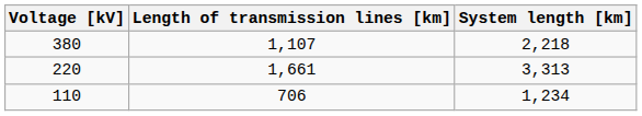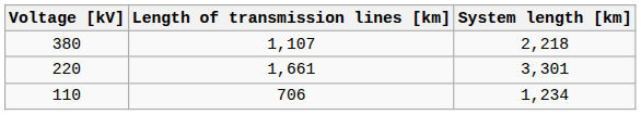220 | System length [km]: 3,313 -> 3,301
